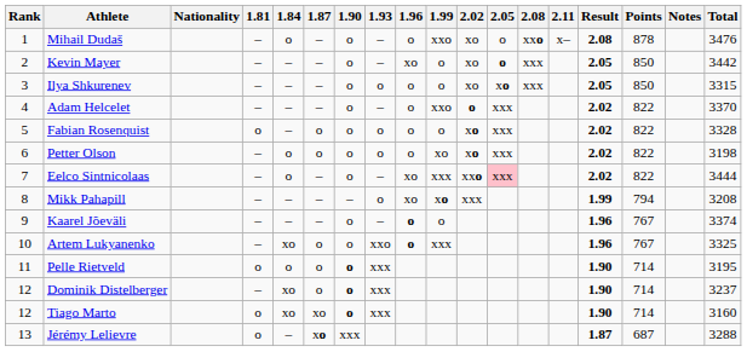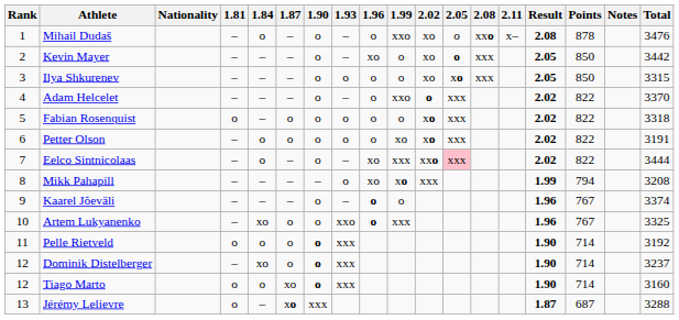Fabian Rosenquist | Total: 3328 -> 3318
Petter Olson | Total: 3198 -> 3191
Pelle Rietveld | Total: 3195 -> 3192
Tiago Marto | 1.84: xo -> o
